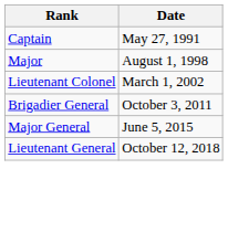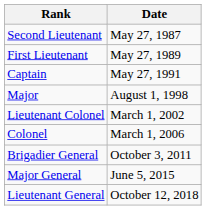+ row: Second Lieutenant | May 27, 1987
+ row: First Lieutenant | May 27, 1989
+ row: Colonel | March 1, 2006
